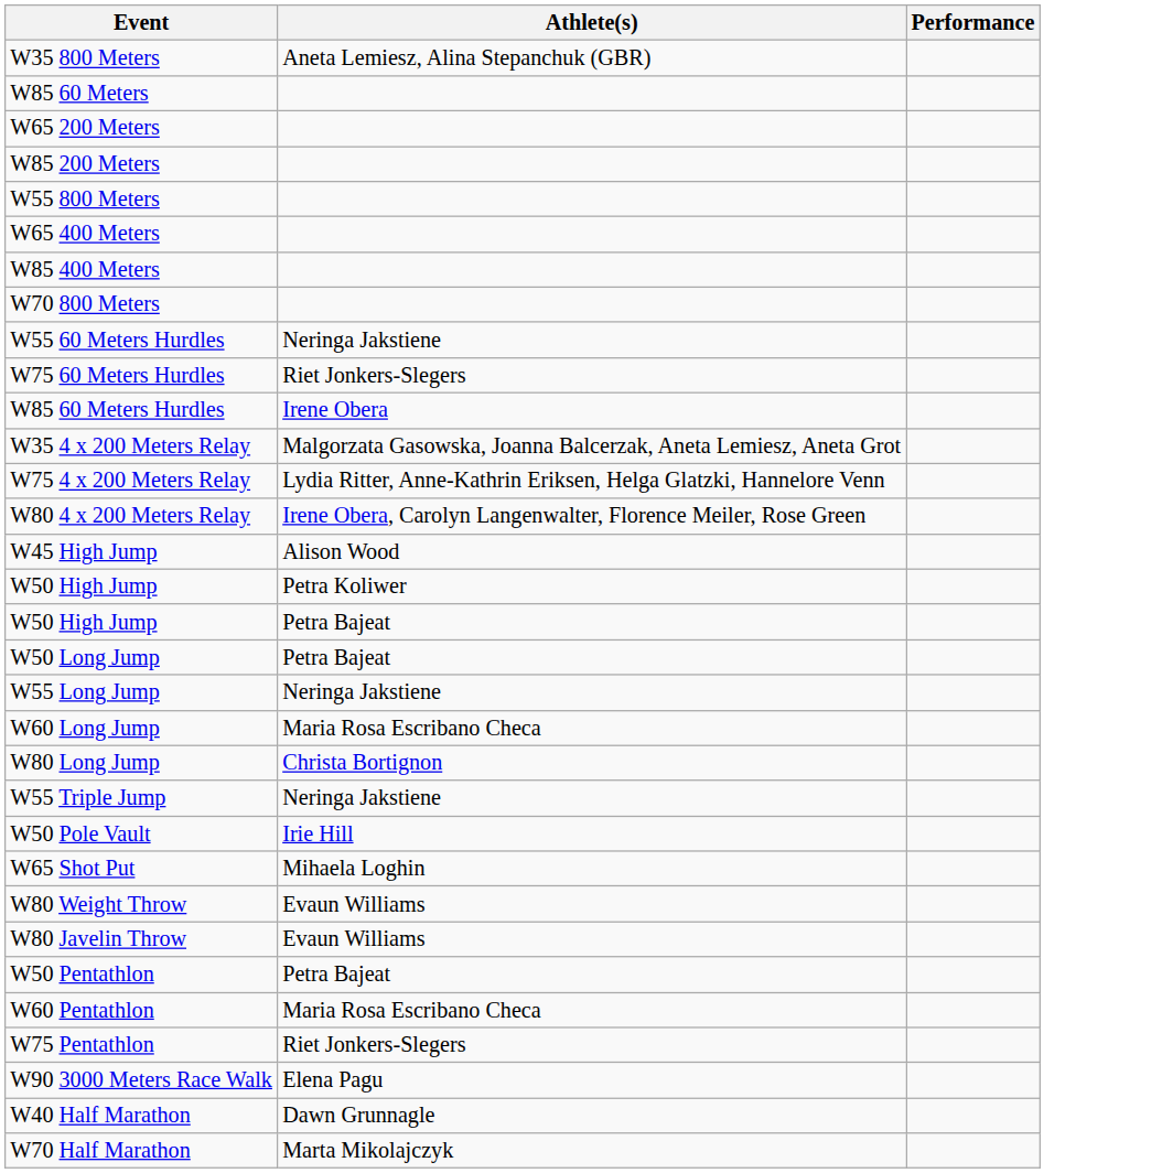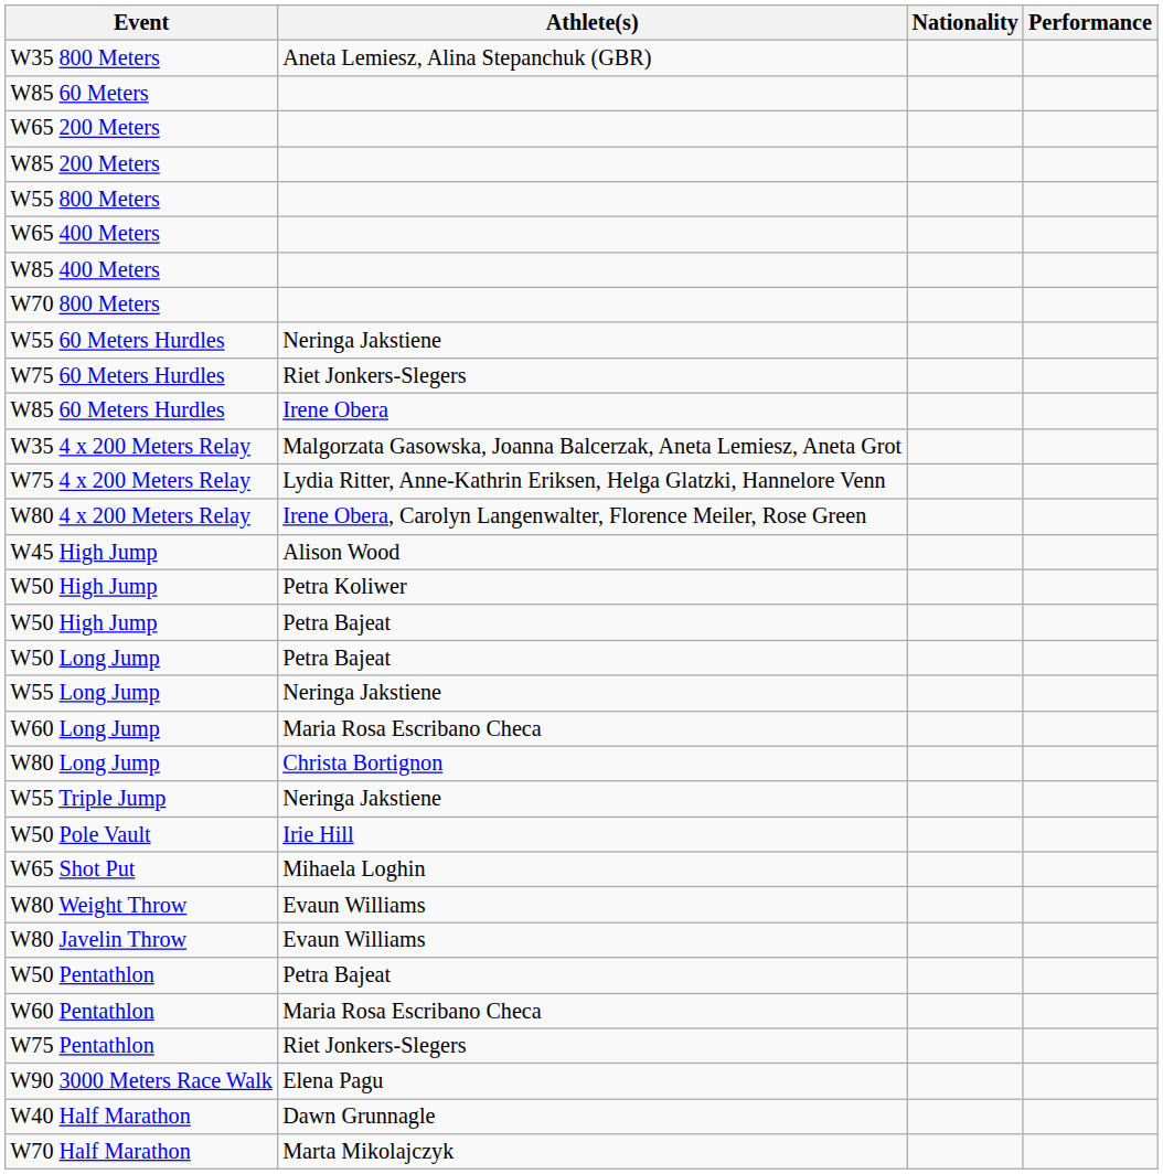+ column: Nationality
